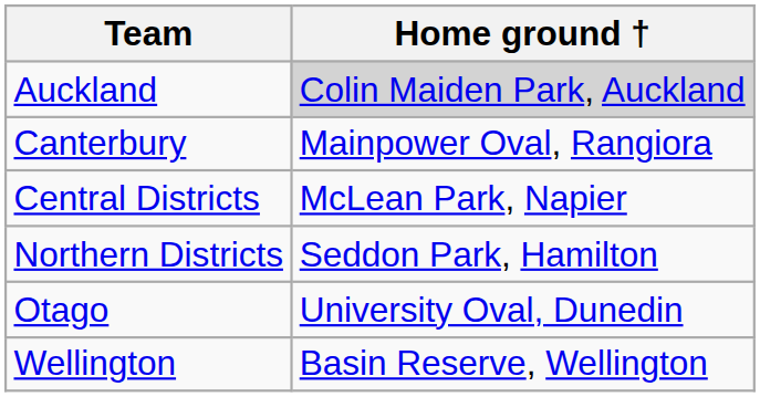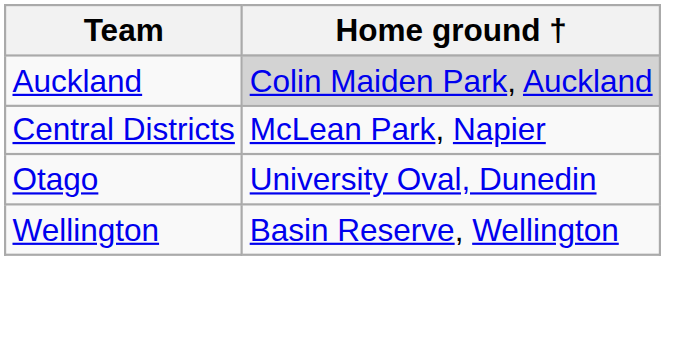- row: Canterbury | Mainpower Oval, Rangiora
- row: Northern Districts | Seddon Park, Hamilton
